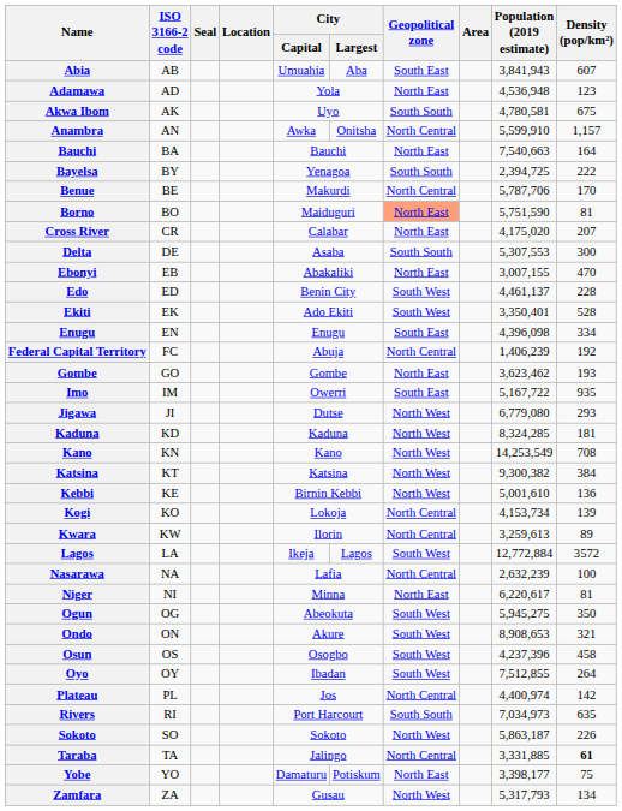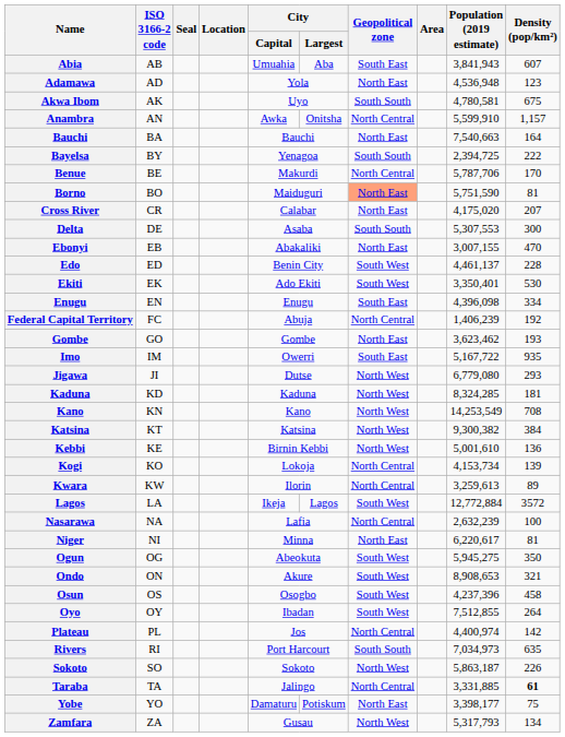Ekiti | Density (pop/km²): 528 -> 530
